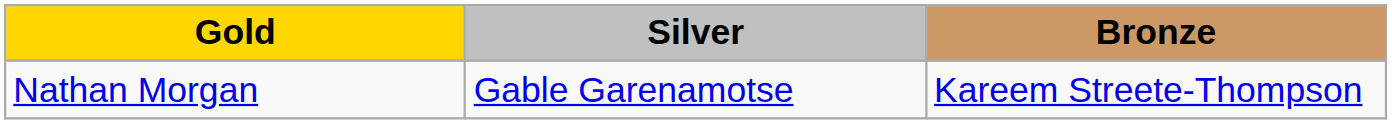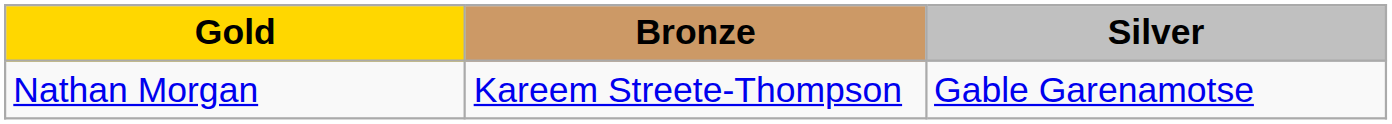columns swapped: Silver <-> Bronze
